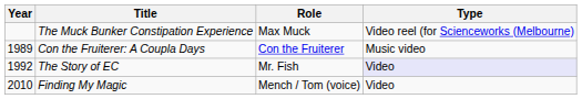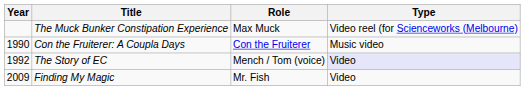Con the Fruiterer: A Coupla Days | Year: 1989 -> 1990
The Story of EC | Role: Mr. Fish -> Mench / Tom (voice)
Finding My Magic | Year: 2010 -> 2009
Finding My Magic | Role: Mench / Tom (voice) -> Mr. Fish
